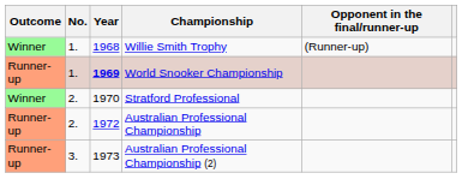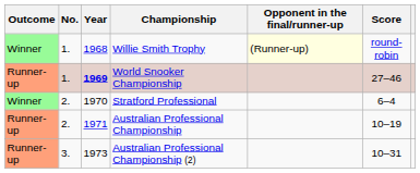+ column: Score | round-robin | 27–46 | 6–4 | 10–19 | 10–31
Willie Smith Trophy | Opponent in the final/runner-up: no background -> lightyellow background
Australian Professional Championship | Year: 1972 -> 1971
